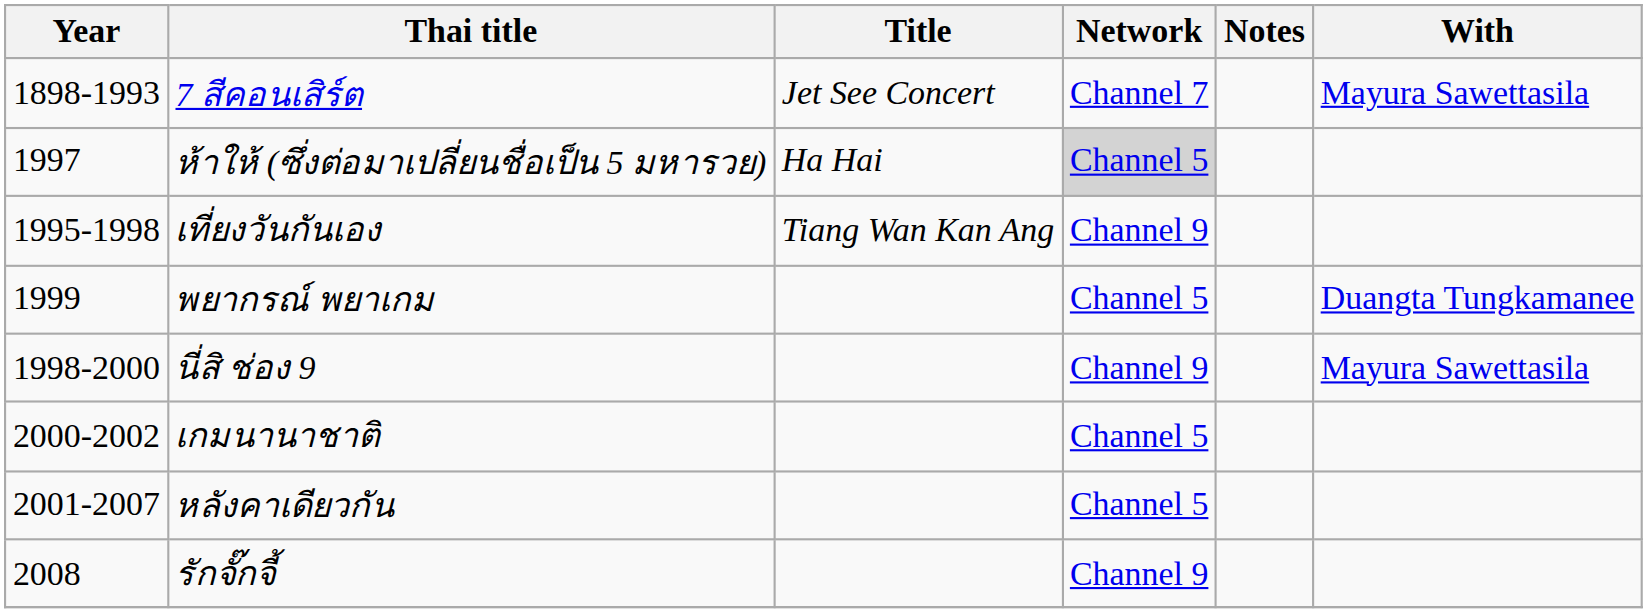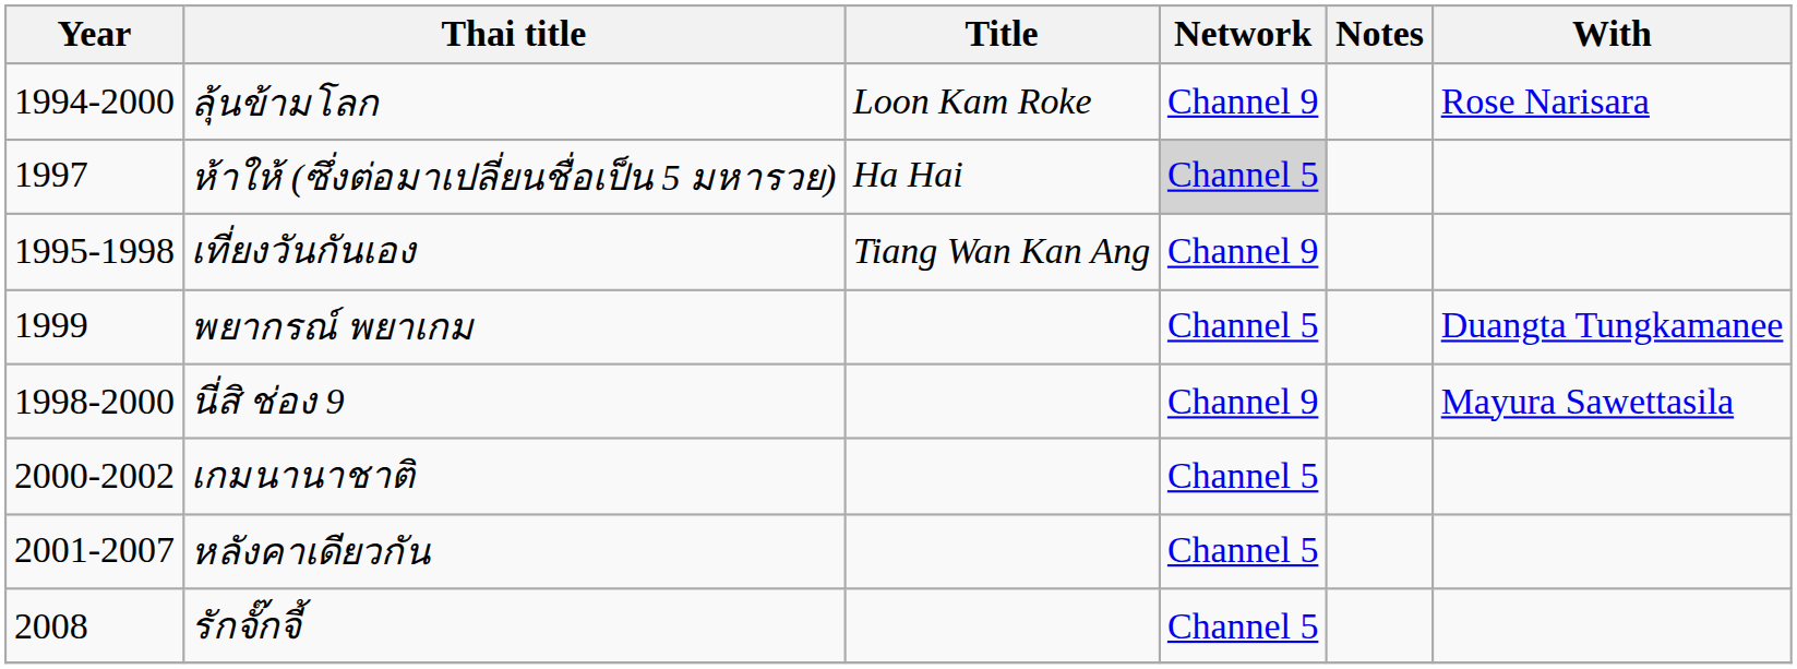- row: 1898-1993 | 7 สีคอนเสิร์ต | Jet See Concert | Channel 7 | Mayura Sawettasila
+ row: 1994-2000 | ลุ้นข้ามโลก | Loon Kam Roke | Channel 9 | Rose Narisara
รักจั๊กจี้ | Network: Channel 9 -> Channel 5
